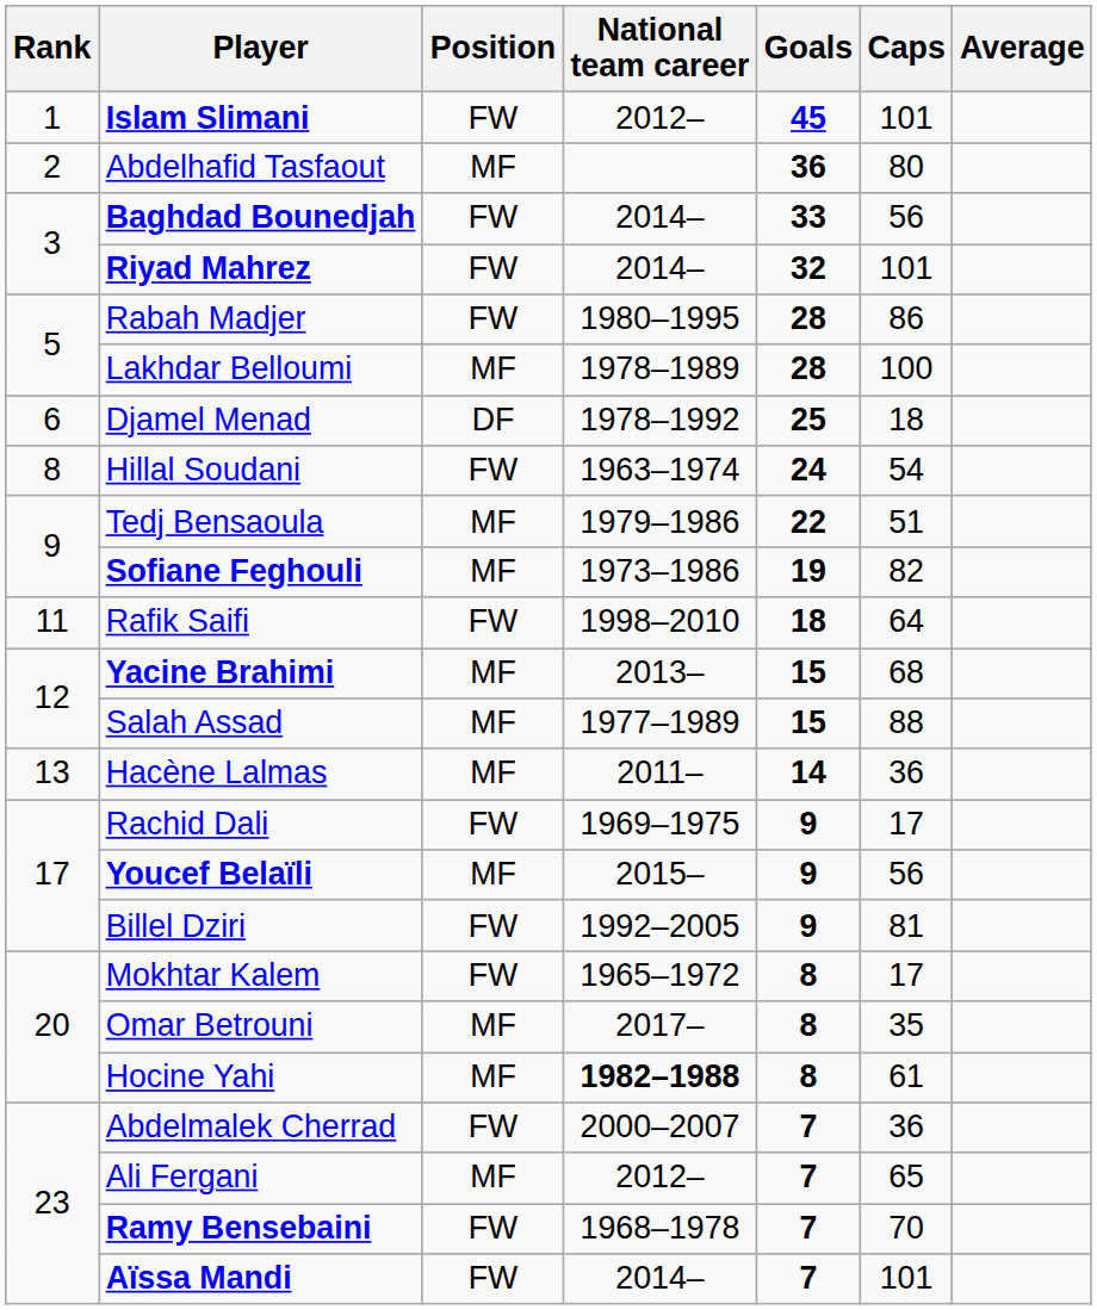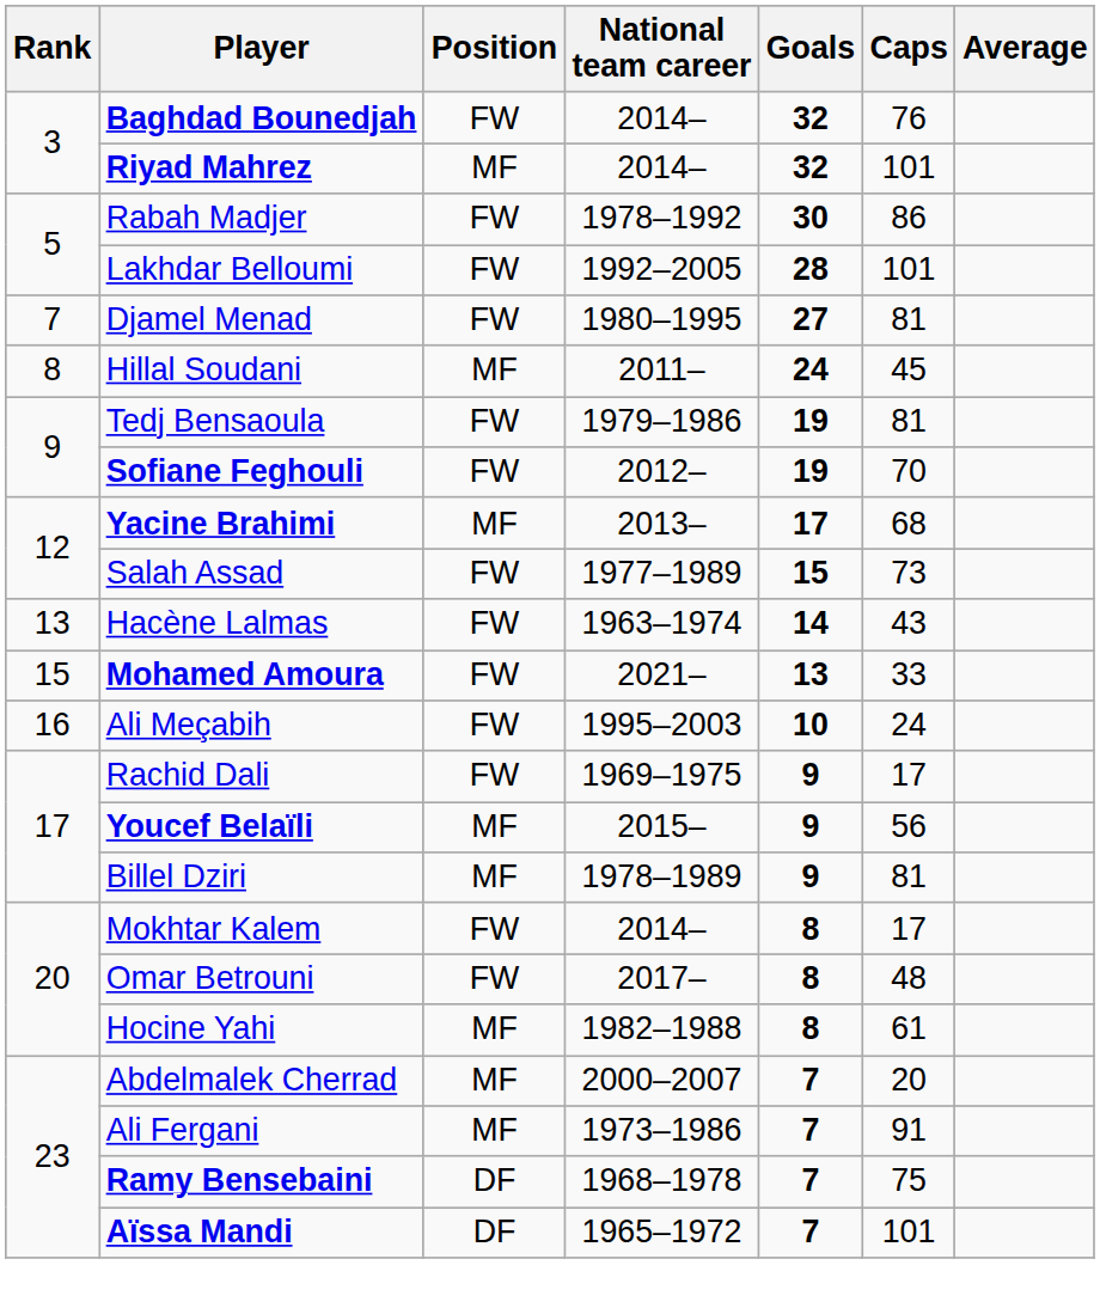- row: 1 | Islam Slimani | FW | 2012– | 45 | 101
- row: 2 | Abdelhafid Tasfaout | MF | 36 | 80
Baghdad Bounedjah | Goals: 33 -> 32
Baghdad Bounedjah | Caps: 56 -> 76
Riyad Mahrez | Position: FW -> MF
Rabah Madjer | National team career: 1980–1995 -> 1978–1992
Rabah Madjer | Goals: 28 -> 30
Lakhdar Belloumi | Position: MF -> FW
Lakhdar Belloumi | National team career: 1978–1989 -> 1992–2005
Lakhdar Belloumi | Caps: 100 -> 101
Djamel Menad | Rank: 6 -> 7
Djamel Menad | Position: DF -> FW
Djamel Menad | National team career: 1978–1992 -> 1980–1995
Djamel Menad | Goals: 25 -> 27
Djamel Menad | Caps: 18 -> 81
Hillal Soudani | Position: FW -> MF
Hillal Soudani | National team career: 1963–1974 -> 2011–
Hillal Soudani | Caps: 54 -> 45
Tedj Bensaoula | Position: MF -> FW
Tedj Bensaoula | Goals: 22 -> 19
Tedj Bensaoula | Caps: 51 -> 81
Sofiane Feghouli | Position: MF -> FW
Sofiane Feghouli | National team career: 1973–1986 -> 2012–
Sofiane Feghouli | Caps: 82 -> 70
- row: 11 | Rafik Saifi | FW | 1998–2010 | 18 | 64
Yacine Brahimi | Goals: 15 -> 17
Salah Assad | Position: MF -> FW
Salah Assad | Caps: 88 -> 73
Hacène Lalmas | Position: MF -> FW
Hacène Lalmas | National team career: 2011– -> 1963–1974
Hacène Lalmas | Caps: 36 -> 43
+ row: 15 | Mohamed Amoura | FW | 2021– | 13 | 33
+ row: 16 | Ali Meçabih | FW | 1995–2003 | 10 | 24
Billel Dziri | Position: FW -> MF
Billel Dziri | National team career: 1992–2005 -> 1978–1989
Mokhtar Kalem | National team career: 1965–1972 -> 2014–
Omar Betrouni | Position: MF -> FW
Omar Betrouni | Caps: 35 -> 48
Hocine Yahi | National team career: bold -> normal
Abdelmalek Cherrad | Position: FW -> MF
Abdelmalek Cherrad | Caps: 36 -> 20
Ali Fergani | National team career: 2012– -> 1973–1986
Ali Fergani | Caps: 65 -> 91
Ramy Bensebaini | Position: FW -> DF
Ramy Bensebaini | Caps: 70 -> 75
Aïssa Mandi | Position: FW -> DF
Aïssa Mandi | National team career: 2014– -> 1965–1972
